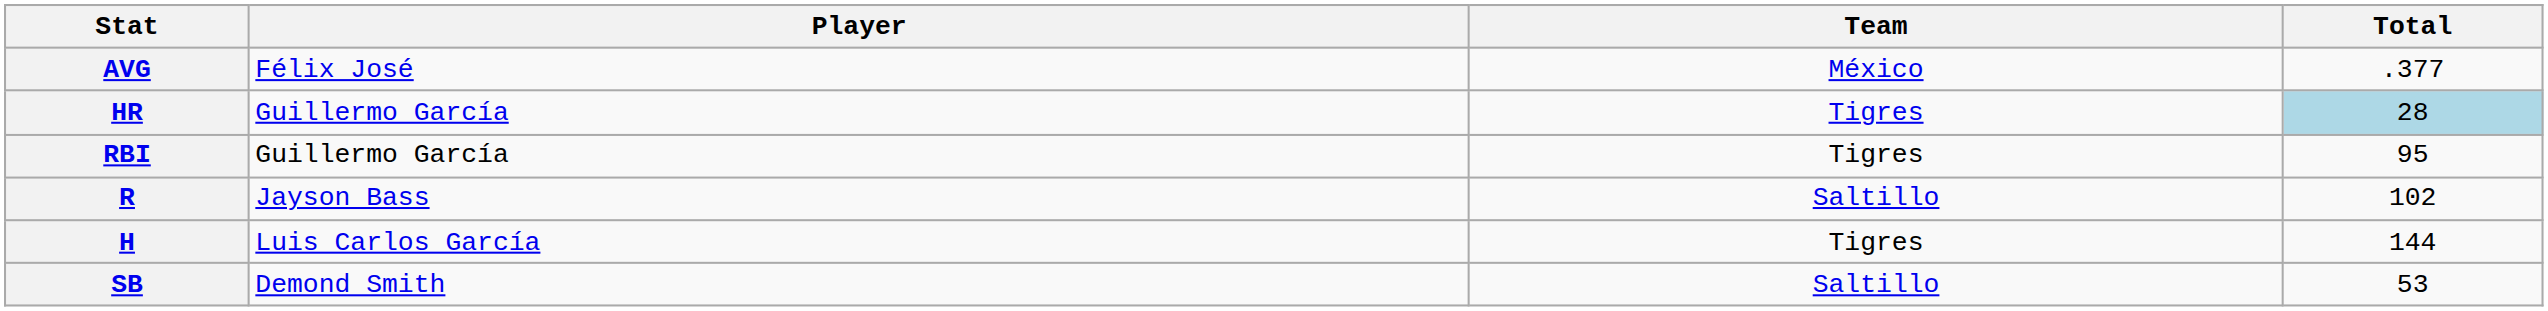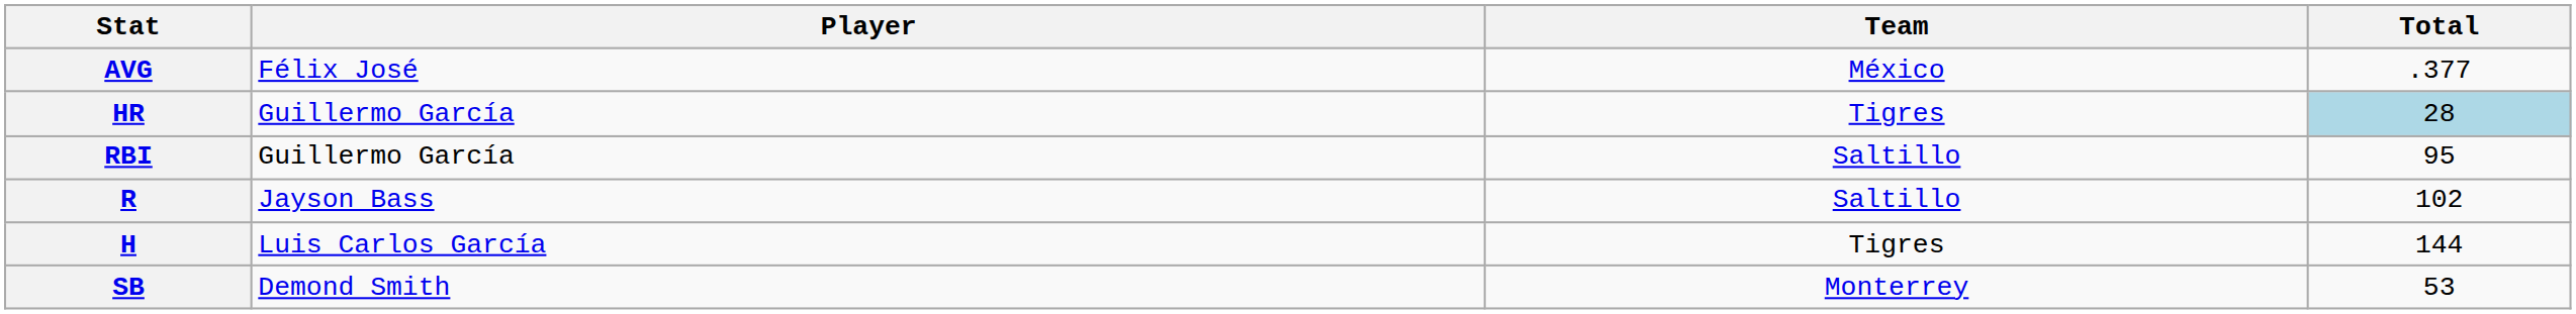RBI | Team: Tigres -> Saltillo
SB | Team: Saltillo -> Monterrey
